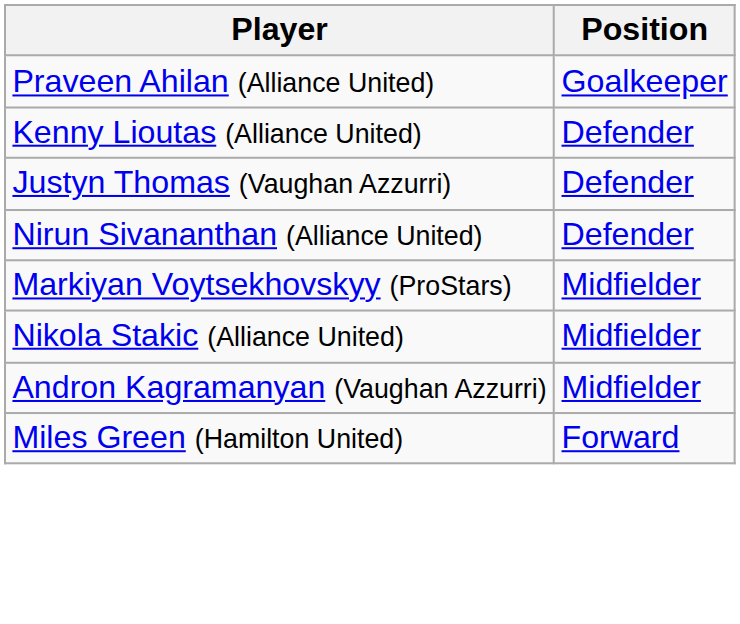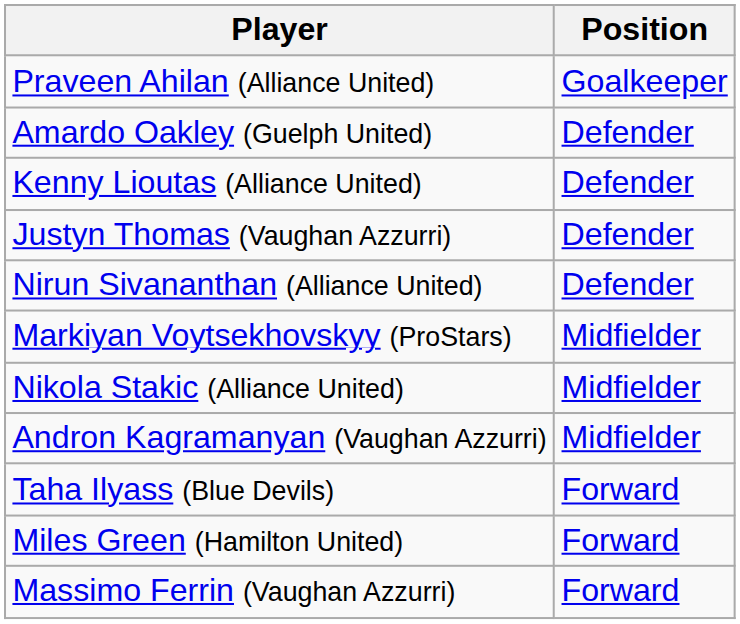+ row: Amardo Oakley (Guelph United) | Defender
+ row: Taha Ilyass (Blue Devils) | Forward
+ row: Massimo Ferrin (Vaughan Azzurri) | Forward
